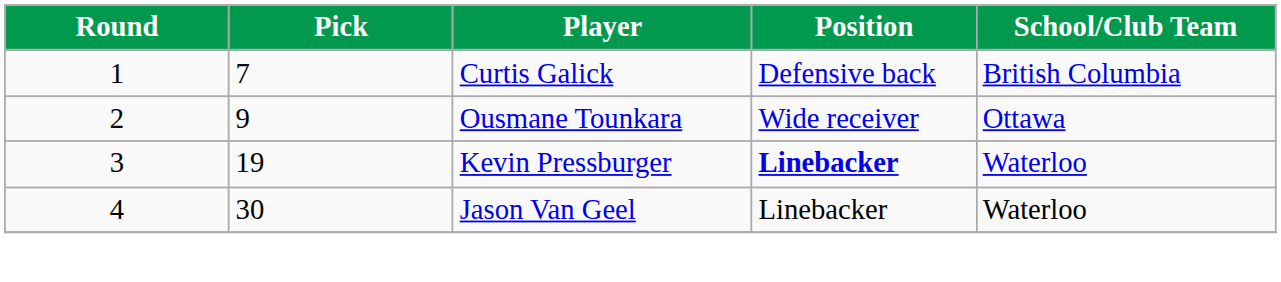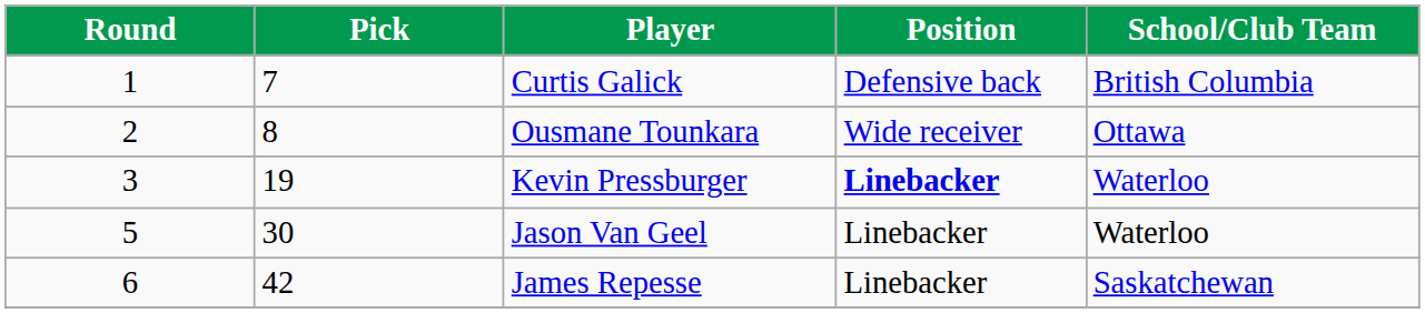Ousmane Tounkara | Pick: 9 -> 8
Jason Van Geel | Round: 4 -> 5
+ row: 6 | 42 | James Repesse | Linebacker | Saskatchewan
